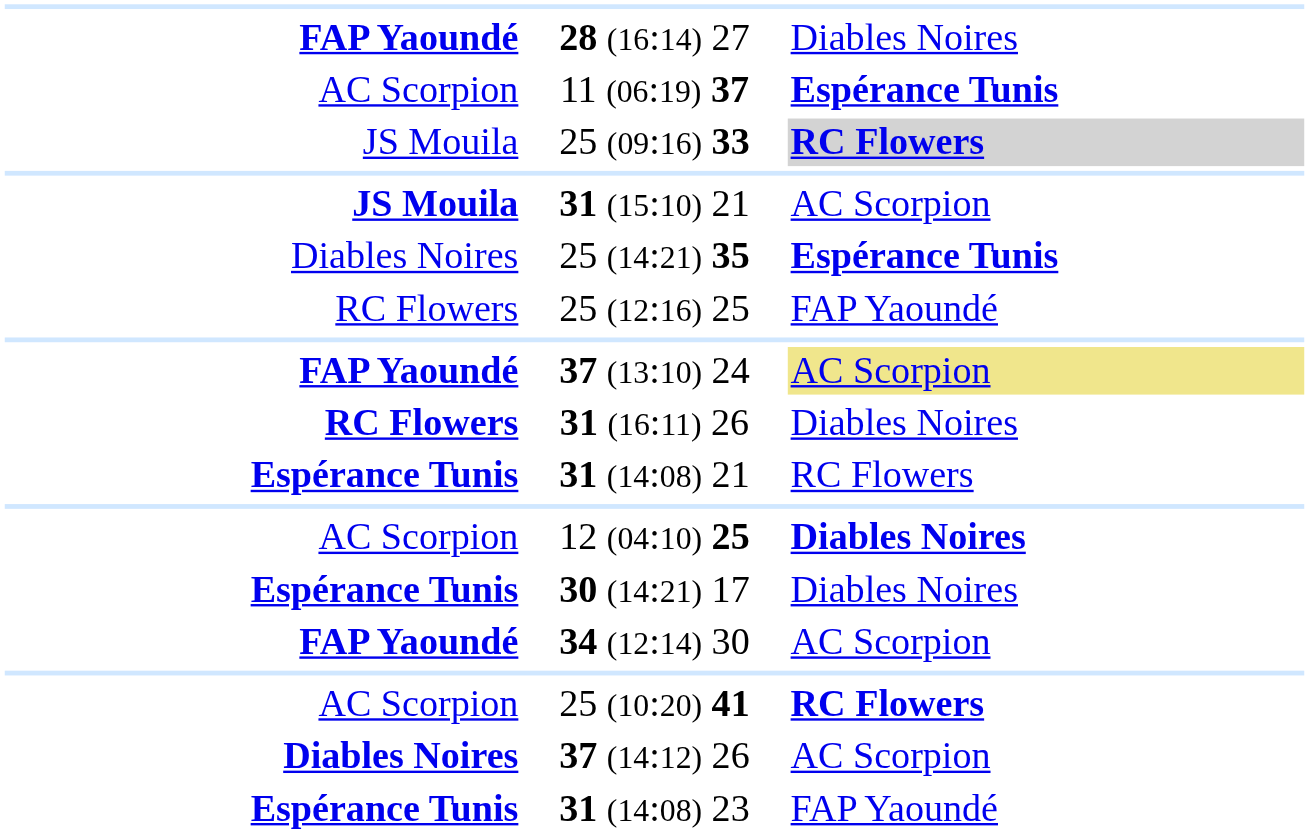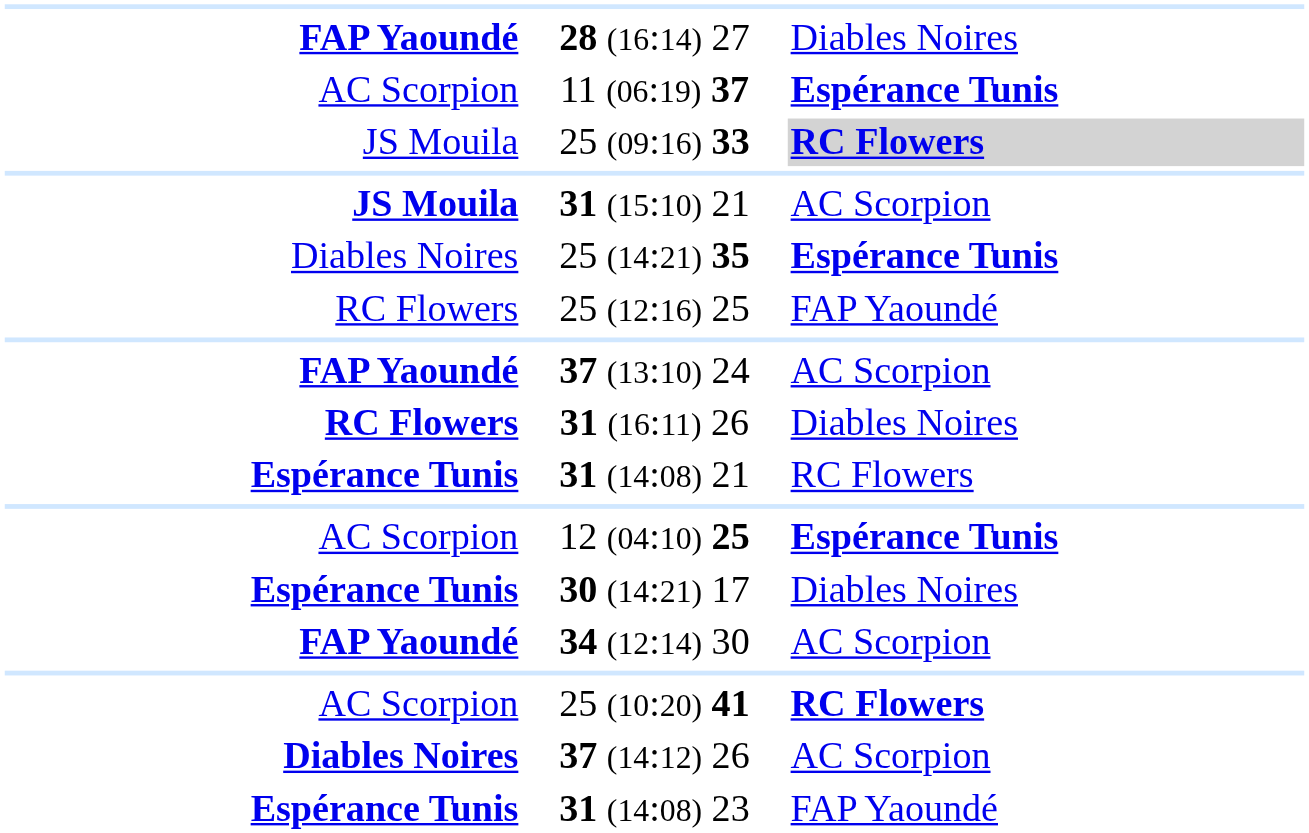37 (13:10) 24 | column 3: khaki background -> no background
12 (04:10) 25 | column 3: Diables Noires -> Espérance Tunis
